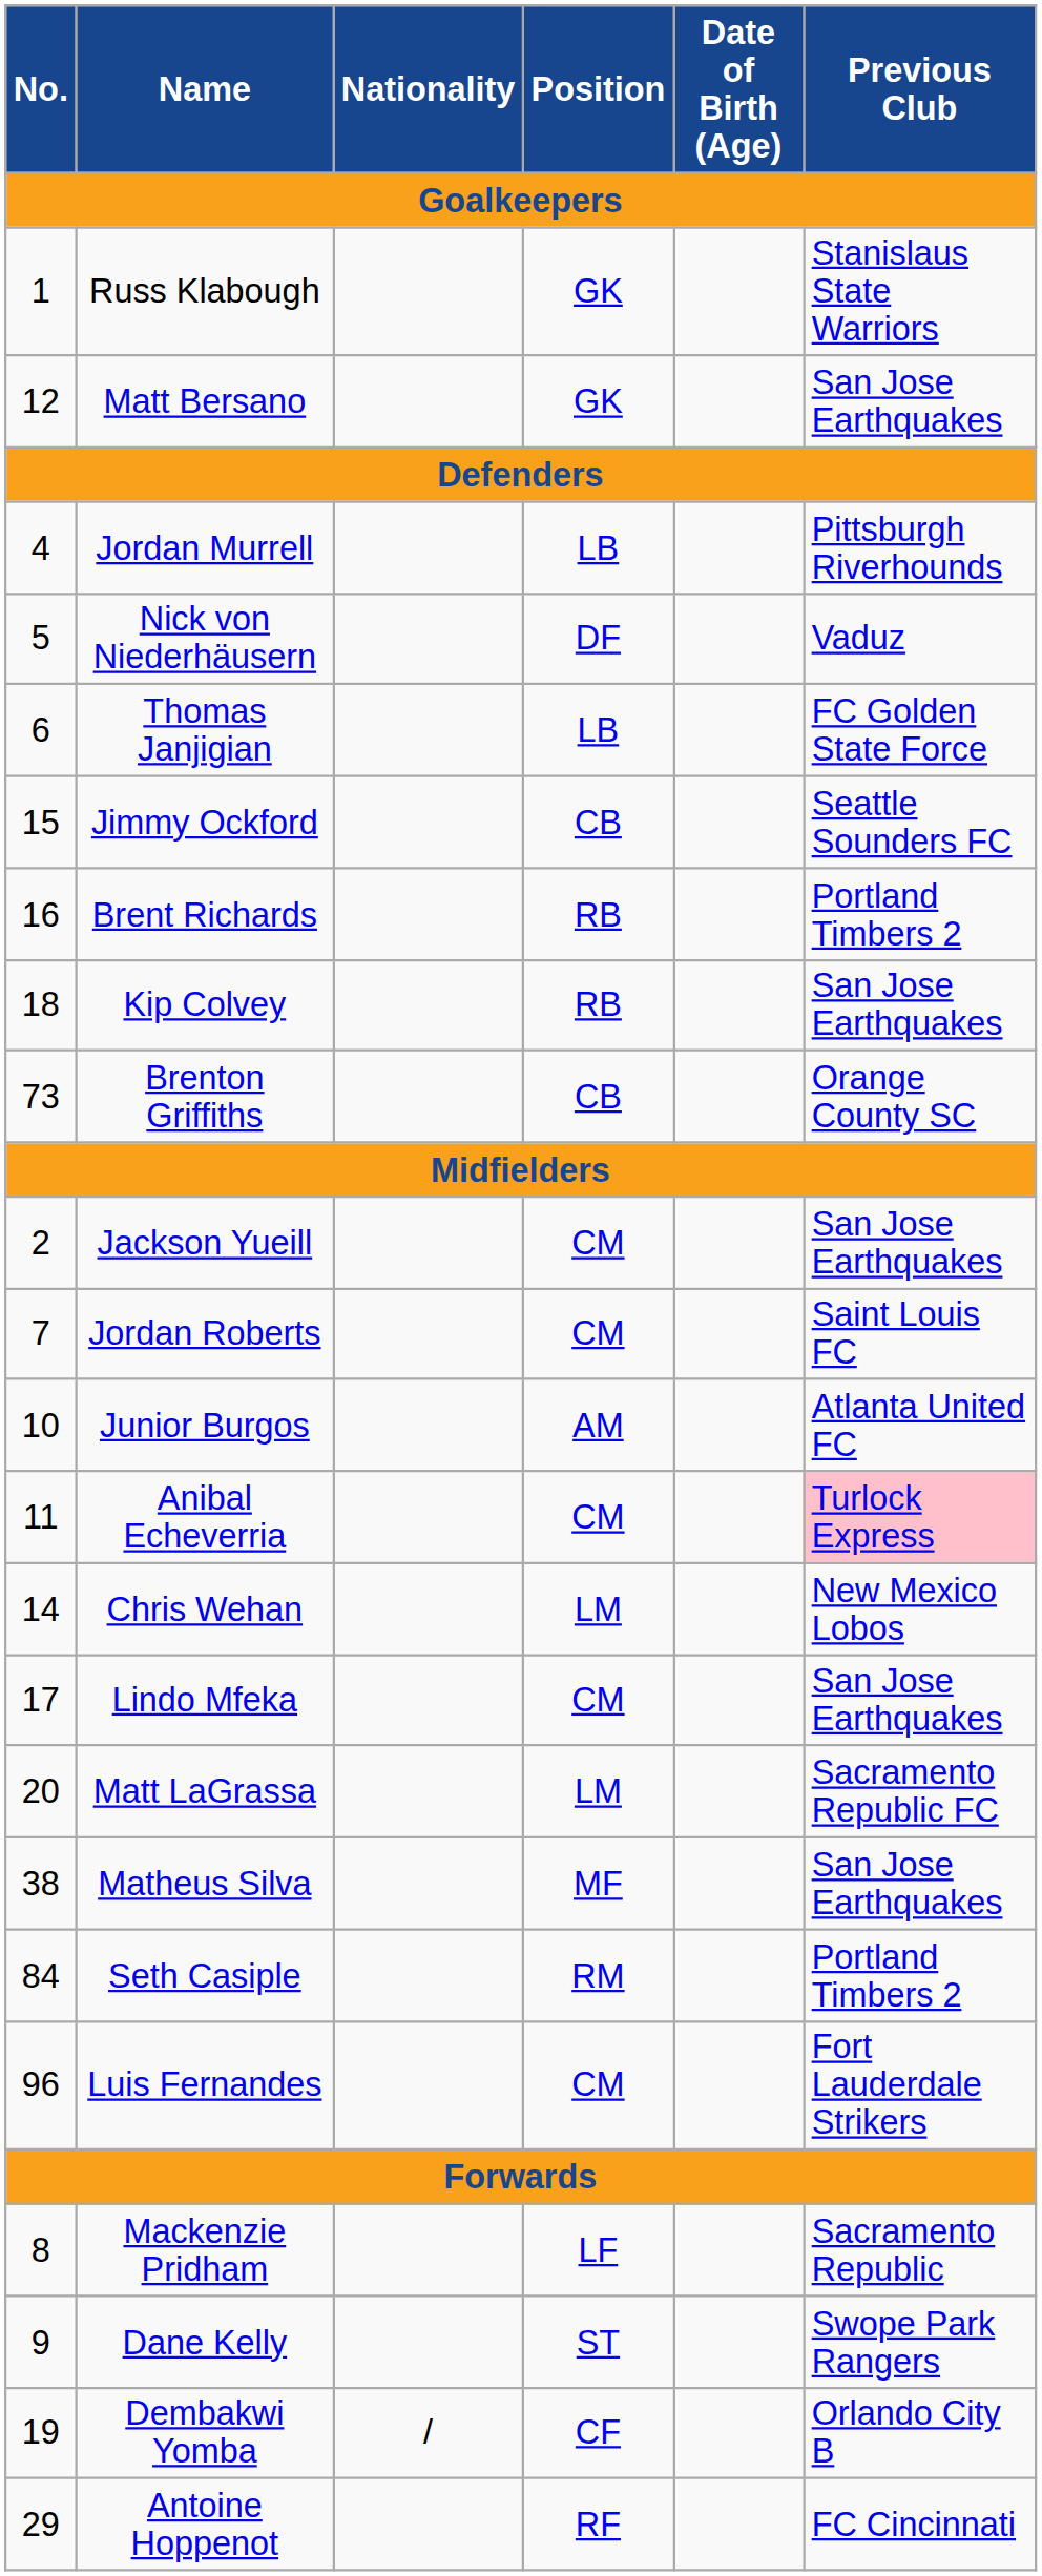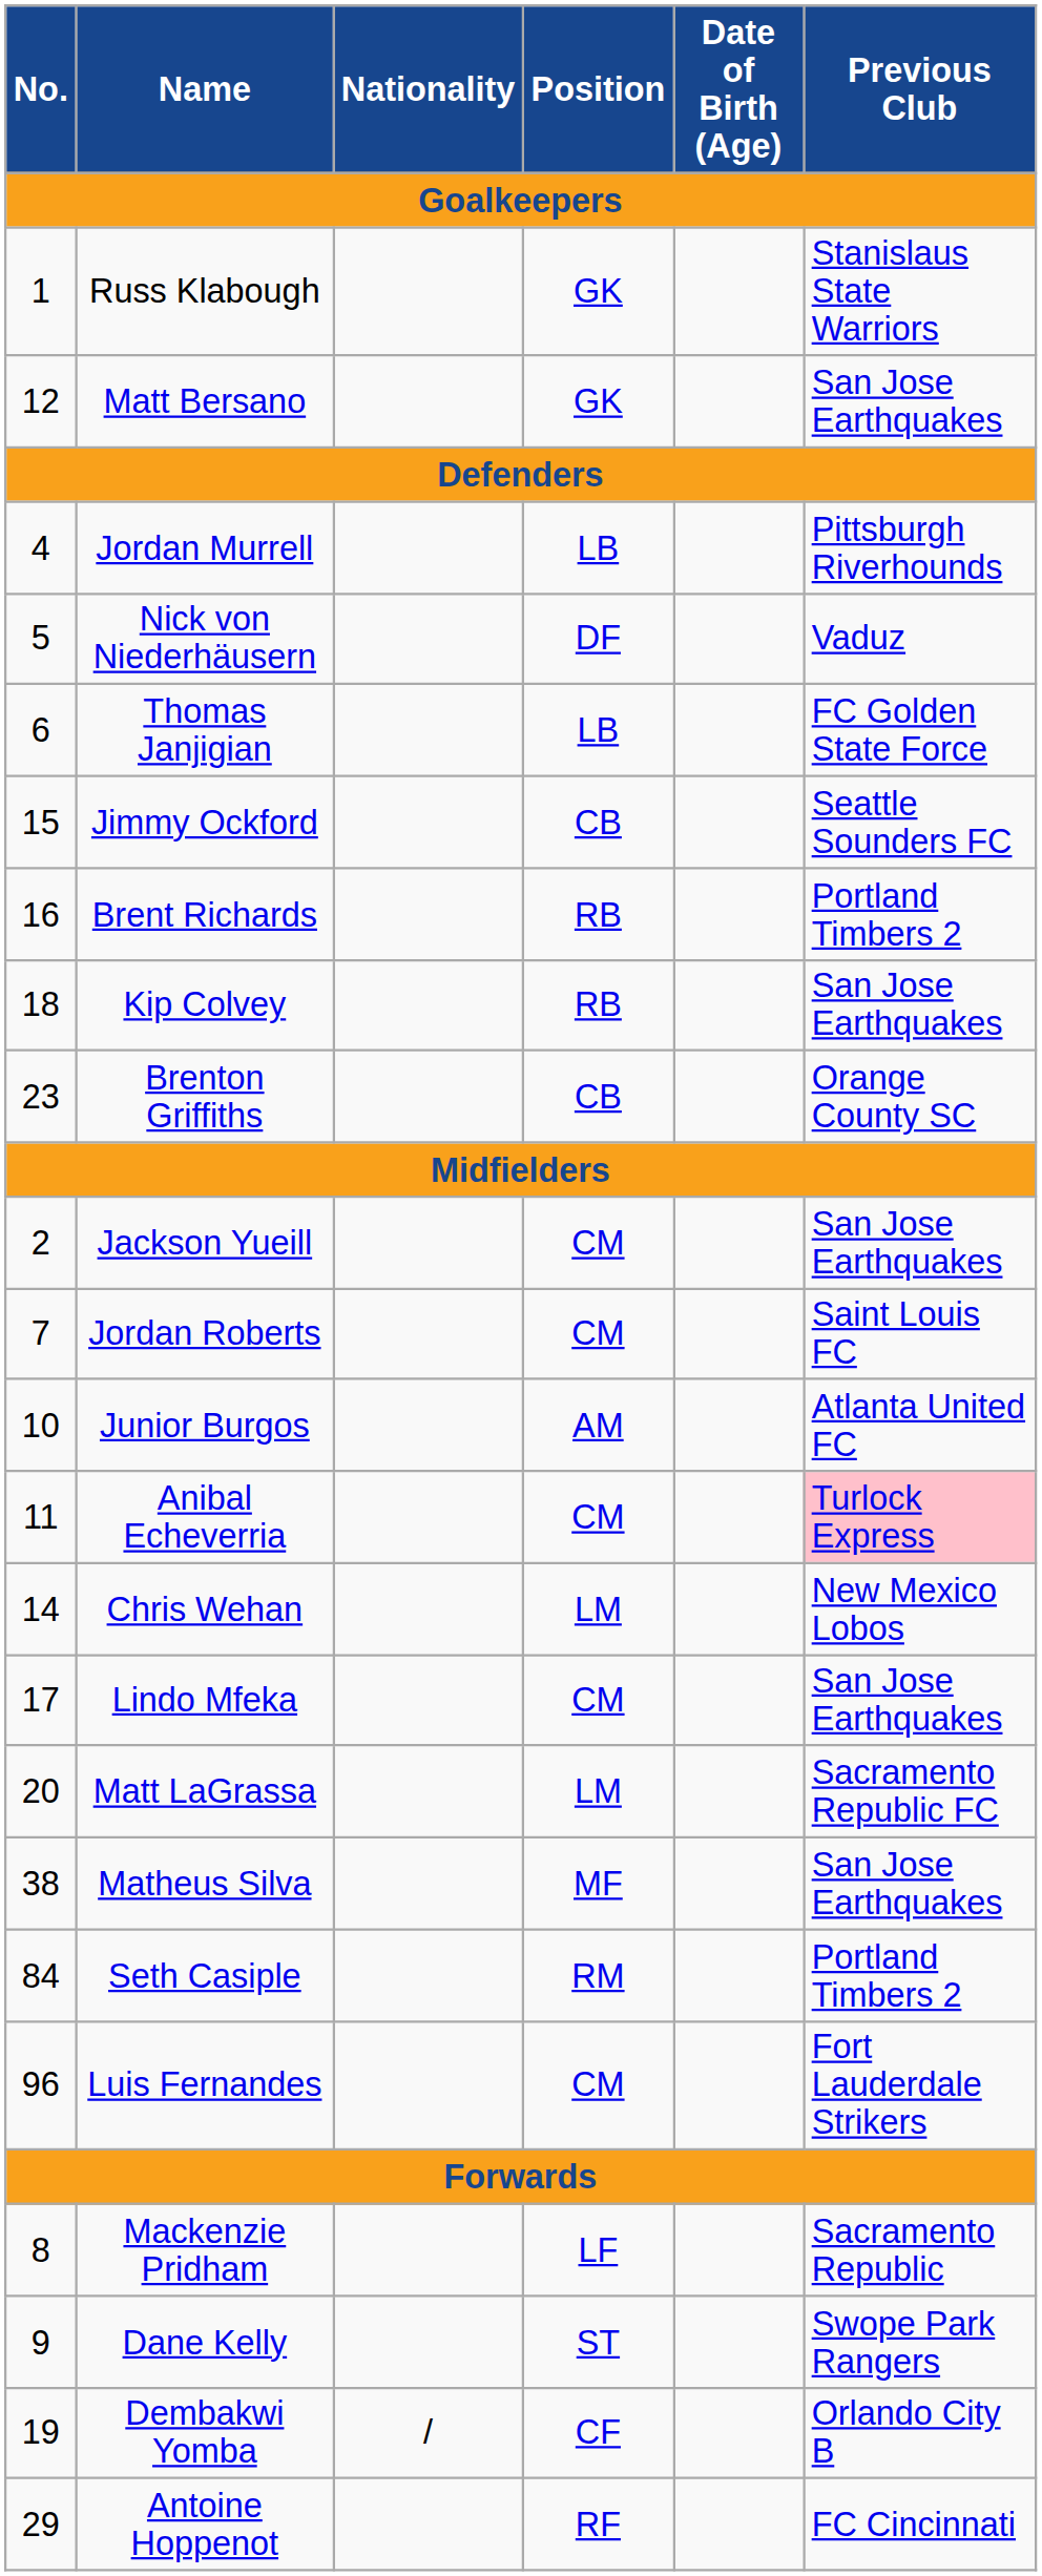Brenton Griffiths | No.: 73 -> 23
